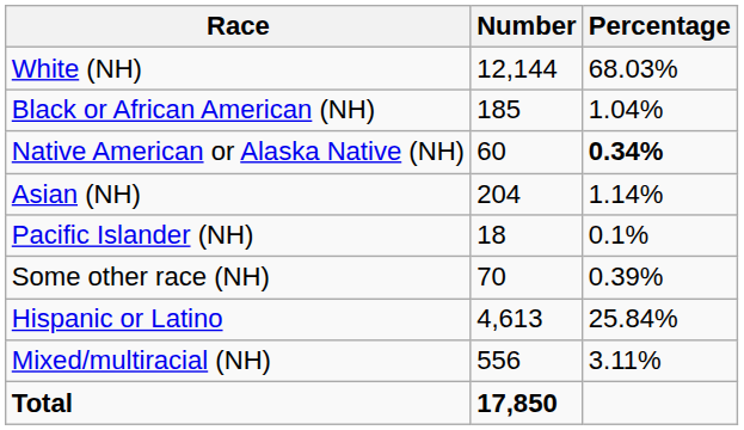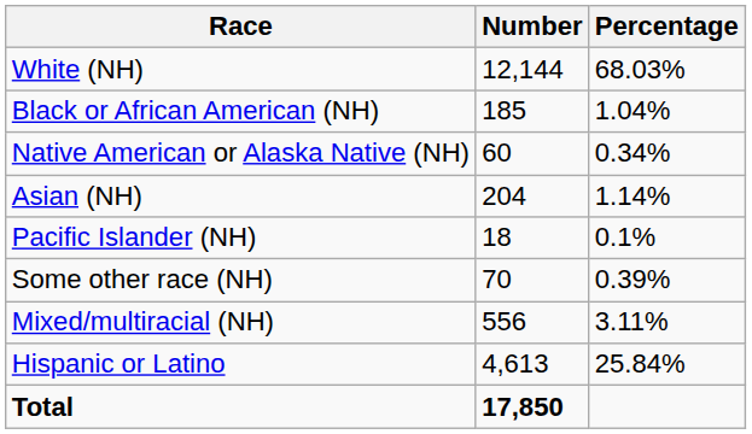Native American or Alaska Native (NH) | Percentage: bold -> normal
rows swapped: Mixed/multiracial (NH) <-> Hispanic or Latino
